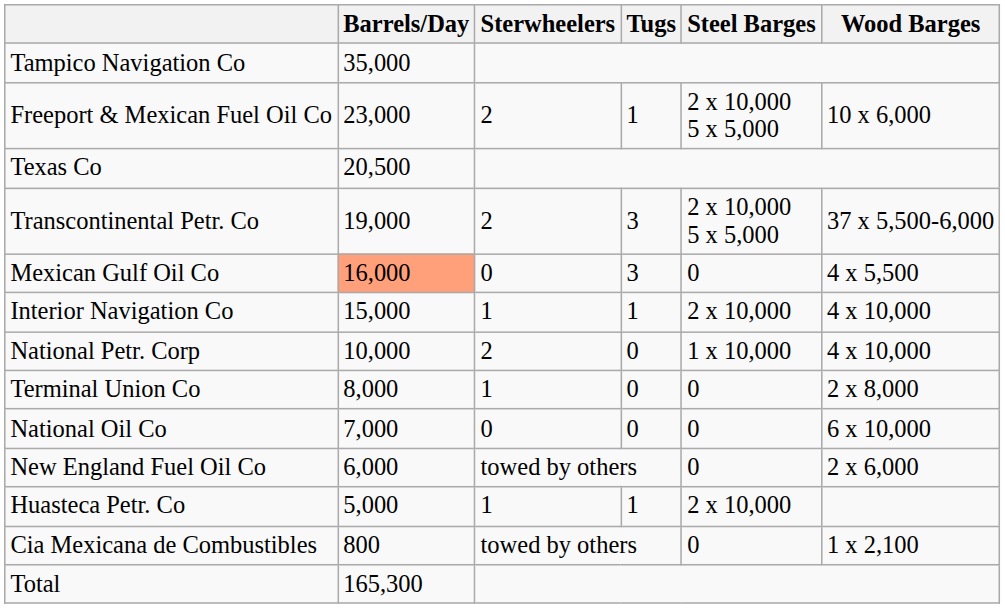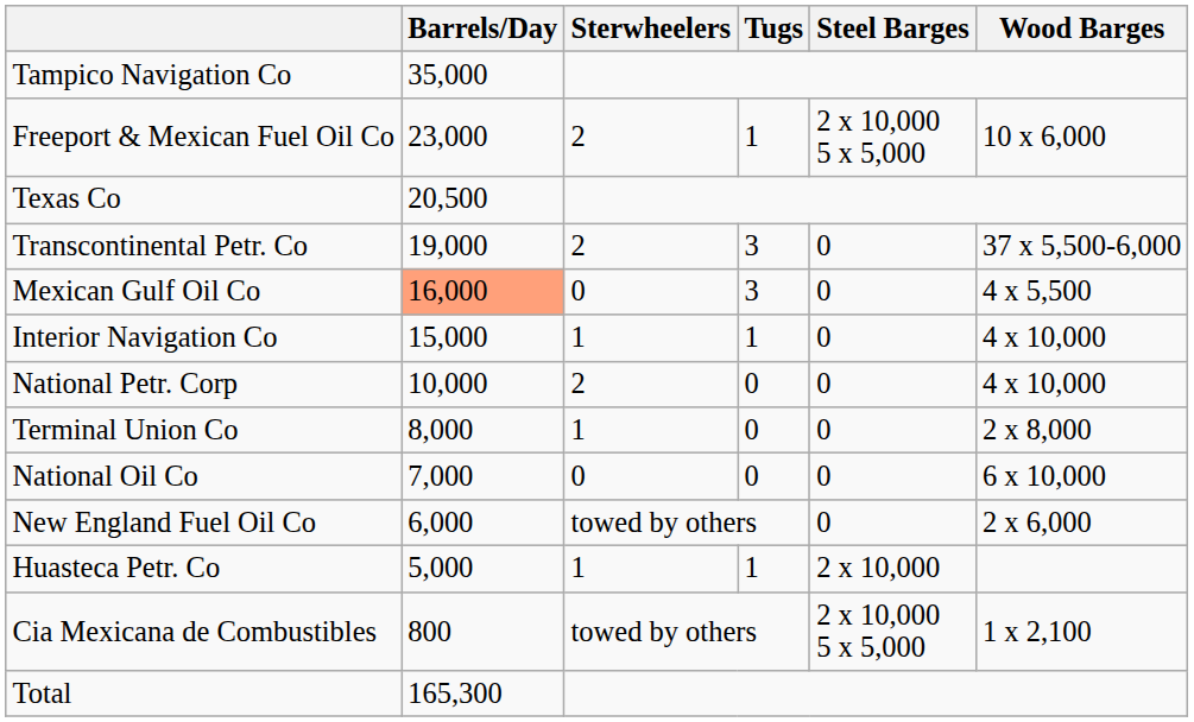Transcontinental Petr. Co | Steel Barges: 2 x 10,000 5 x 5,000 -> 0
Interior Navigation Co | Steel Barges: 2 x 10,000 -> 0
National Petr. Corp | Steel Barges: 1 x 10,000 -> 0
Cia Mexicana de Combustibles | Steel Barges: 0 -> 2 x 10,000 5 x 5,000
